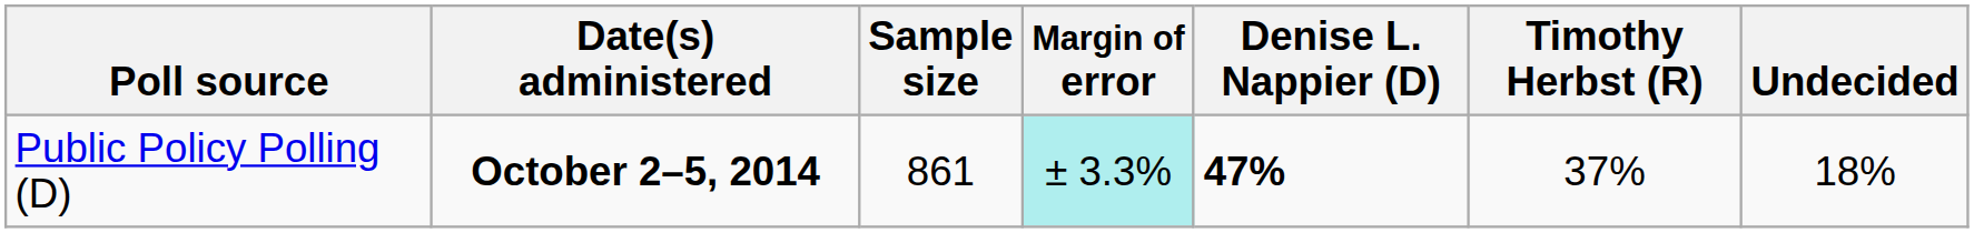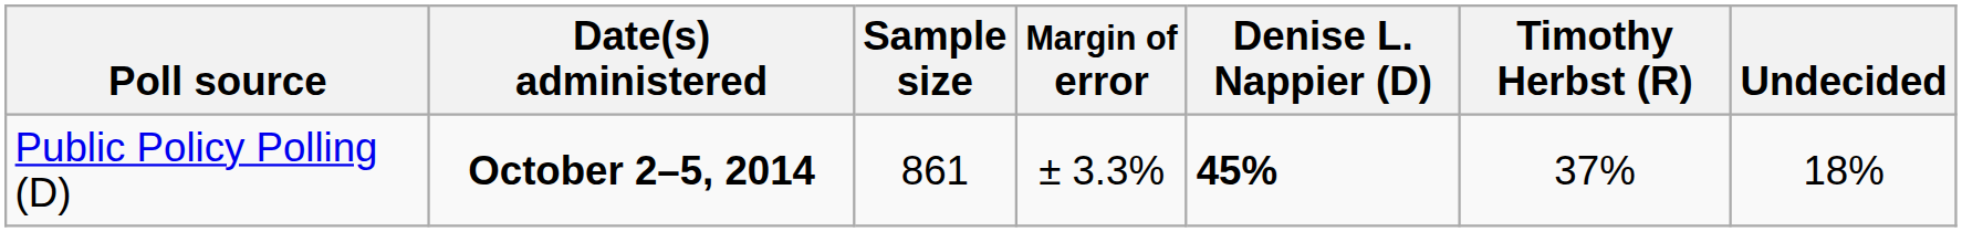Public Policy Polling (D) | Margin of error: paleturquoise background -> no background
Public Policy Polling (D) | Denise L. Nappier (D): 47% -> 45%
